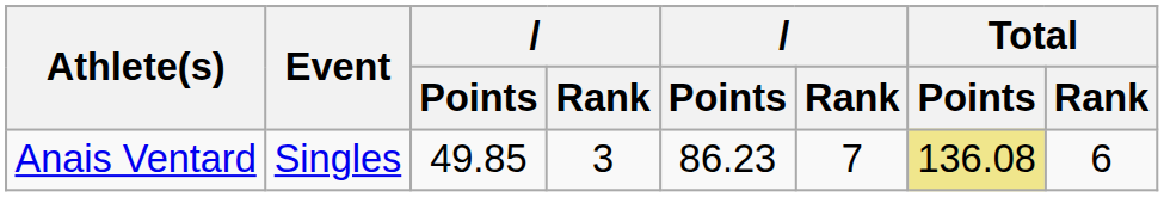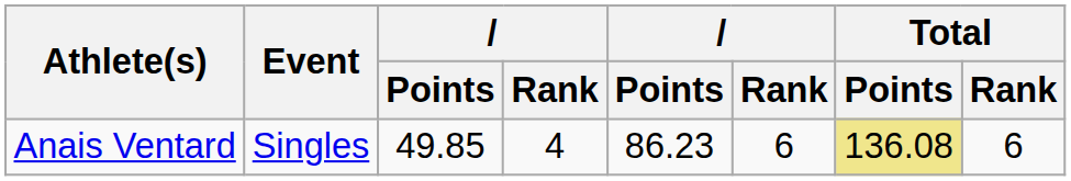Anais Ventard | column 4: 3 -> 4
Anais Ventard | column 6: 7 -> 6
